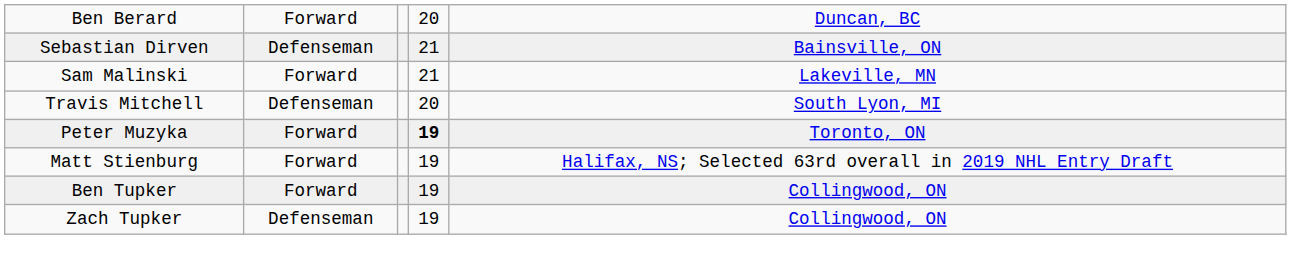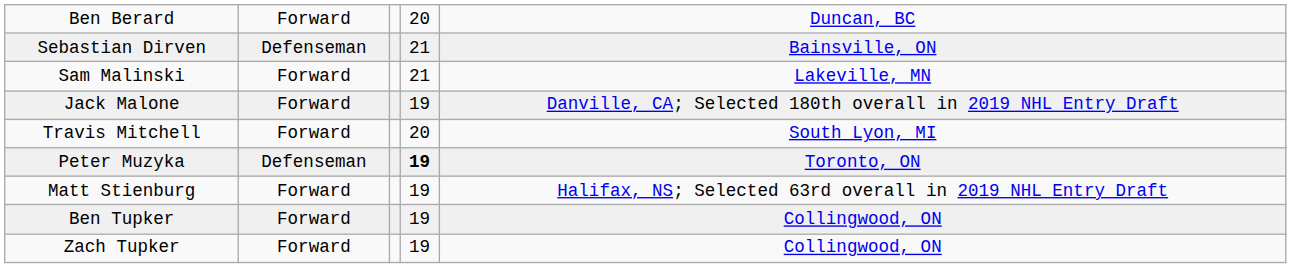+ row: Jack Malone | Forward | 19 | Danville, CA; Selected 180th overall in 2019 NHL Entry Draft
Travis Mitchell | column 2: Defenseman -> Forward
Peter Muzyka | column 2: Forward -> Defenseman
Zach Tupker | column 2: Defenseman -> Forward
